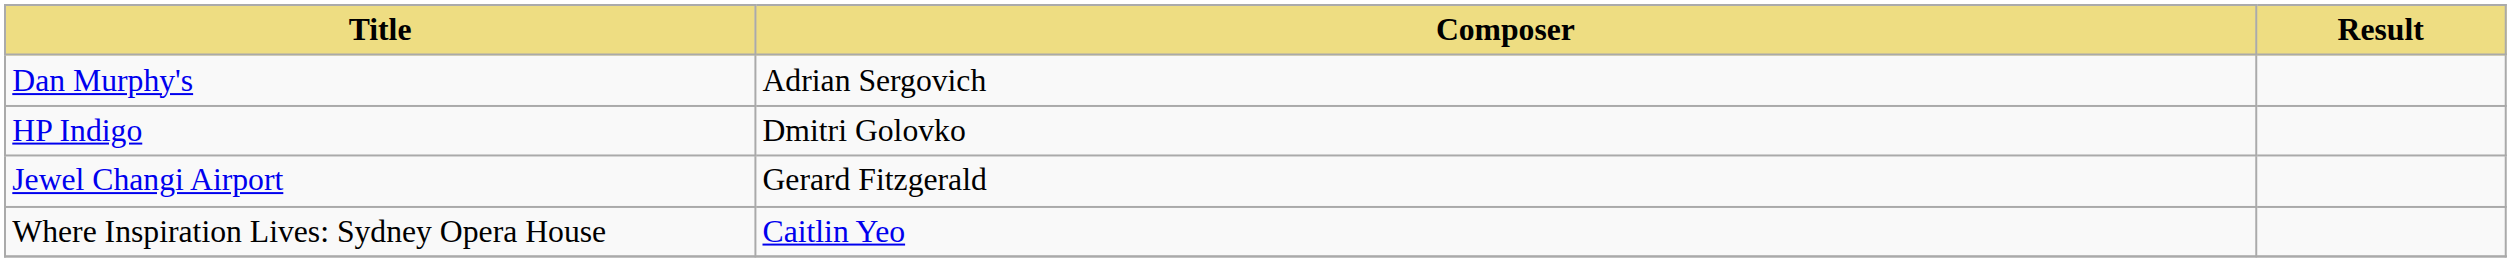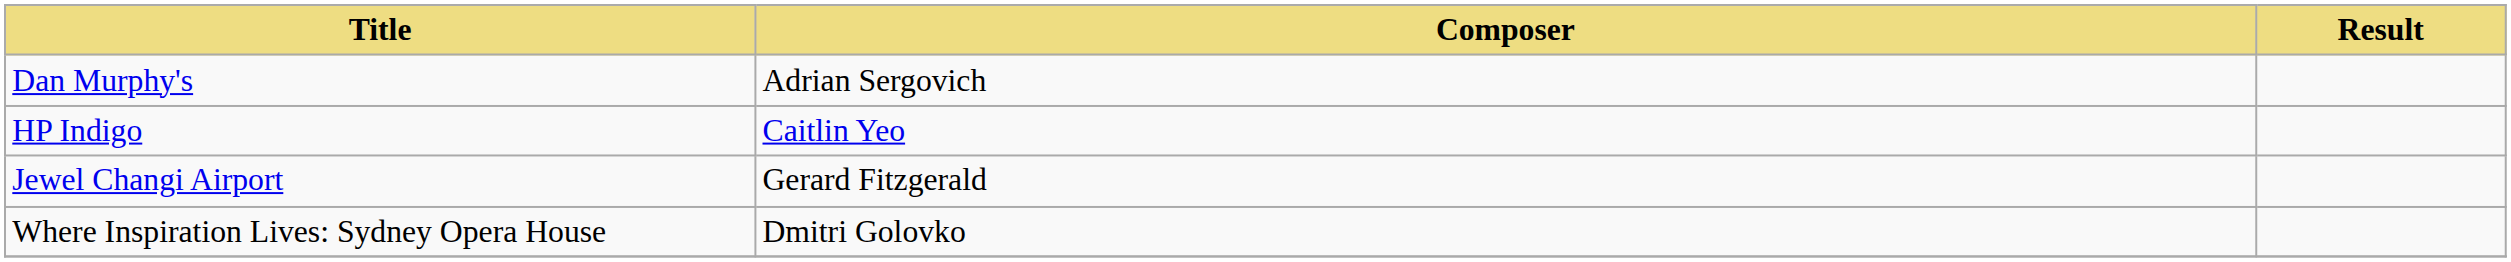HP Indigo | Composer: Dmitri Golovko -> Caitlin Yeo
Where Inspiration Lives: Sydney Opera House | Composer: Caitlin Yeo -> Dmitri Golovko
